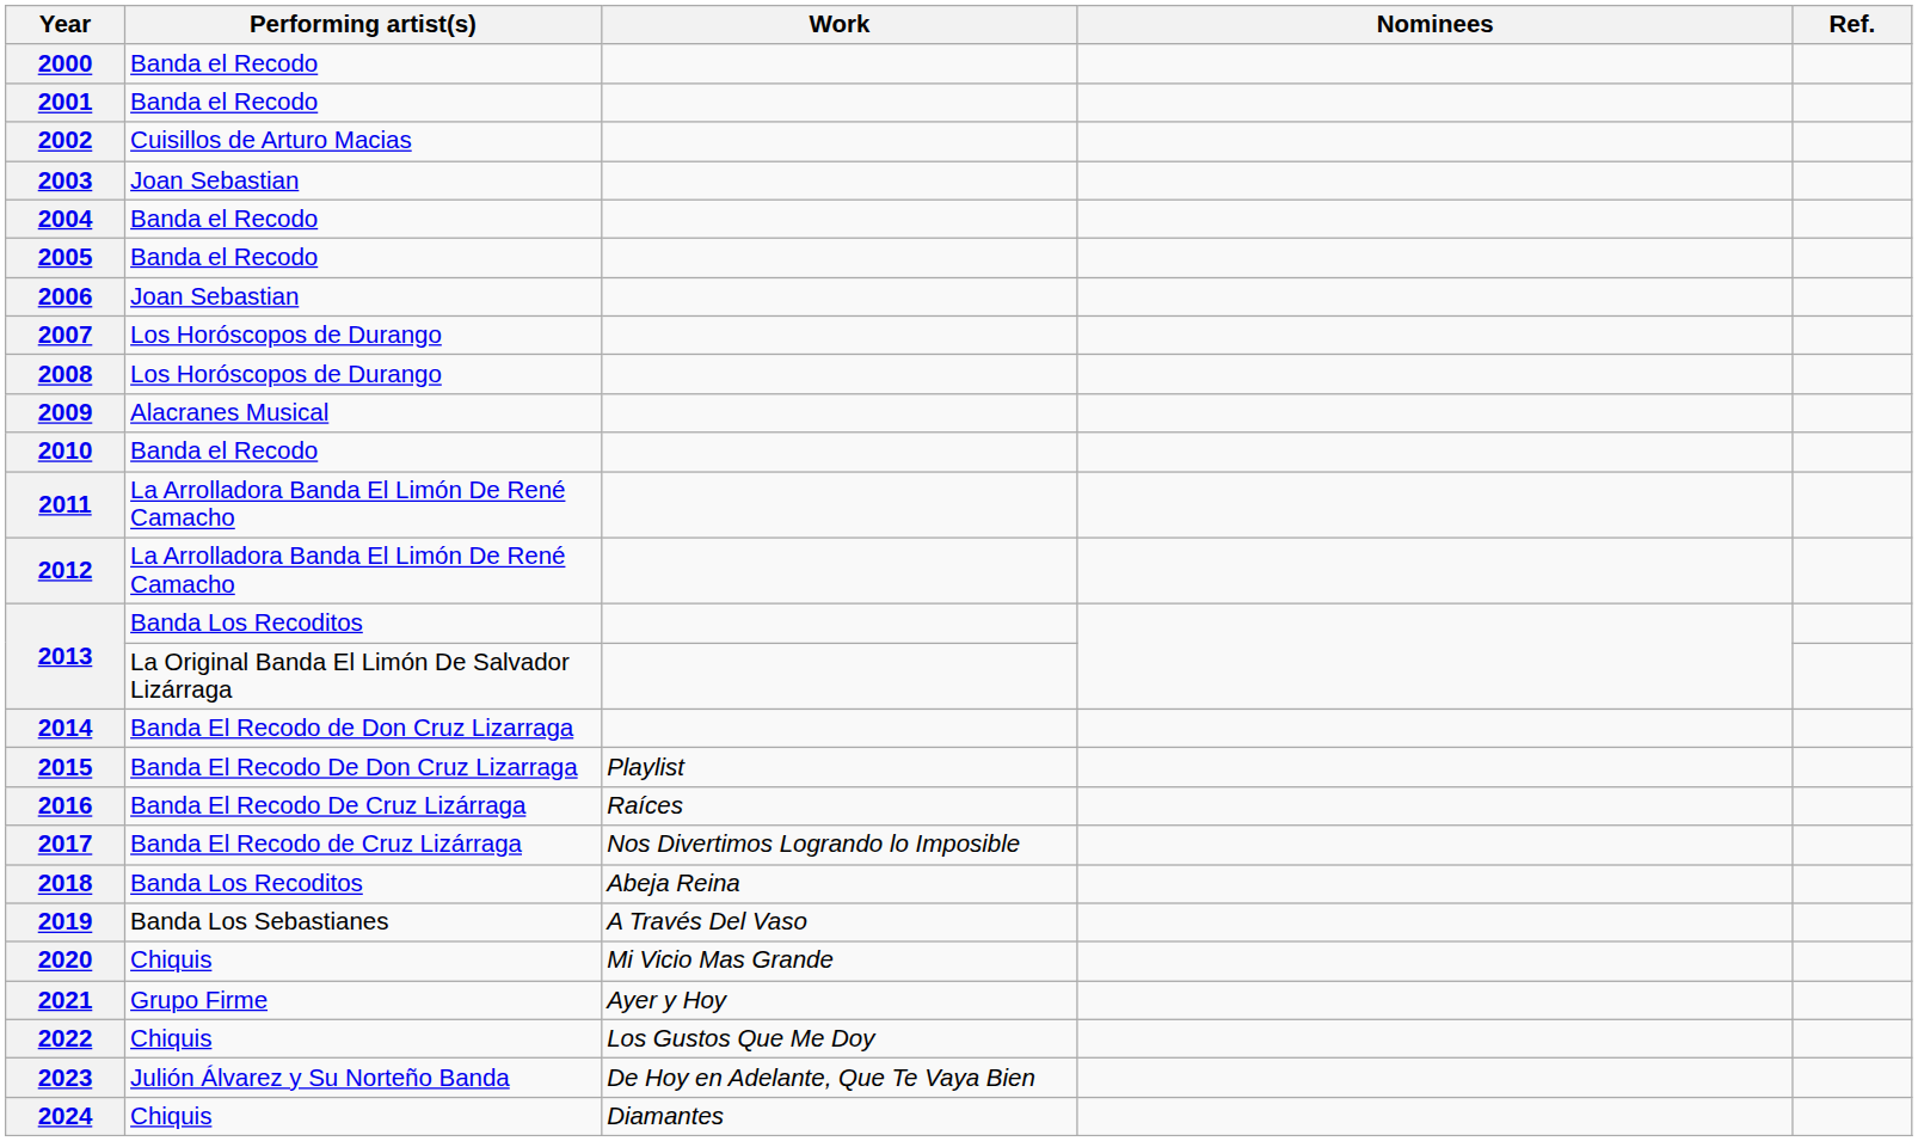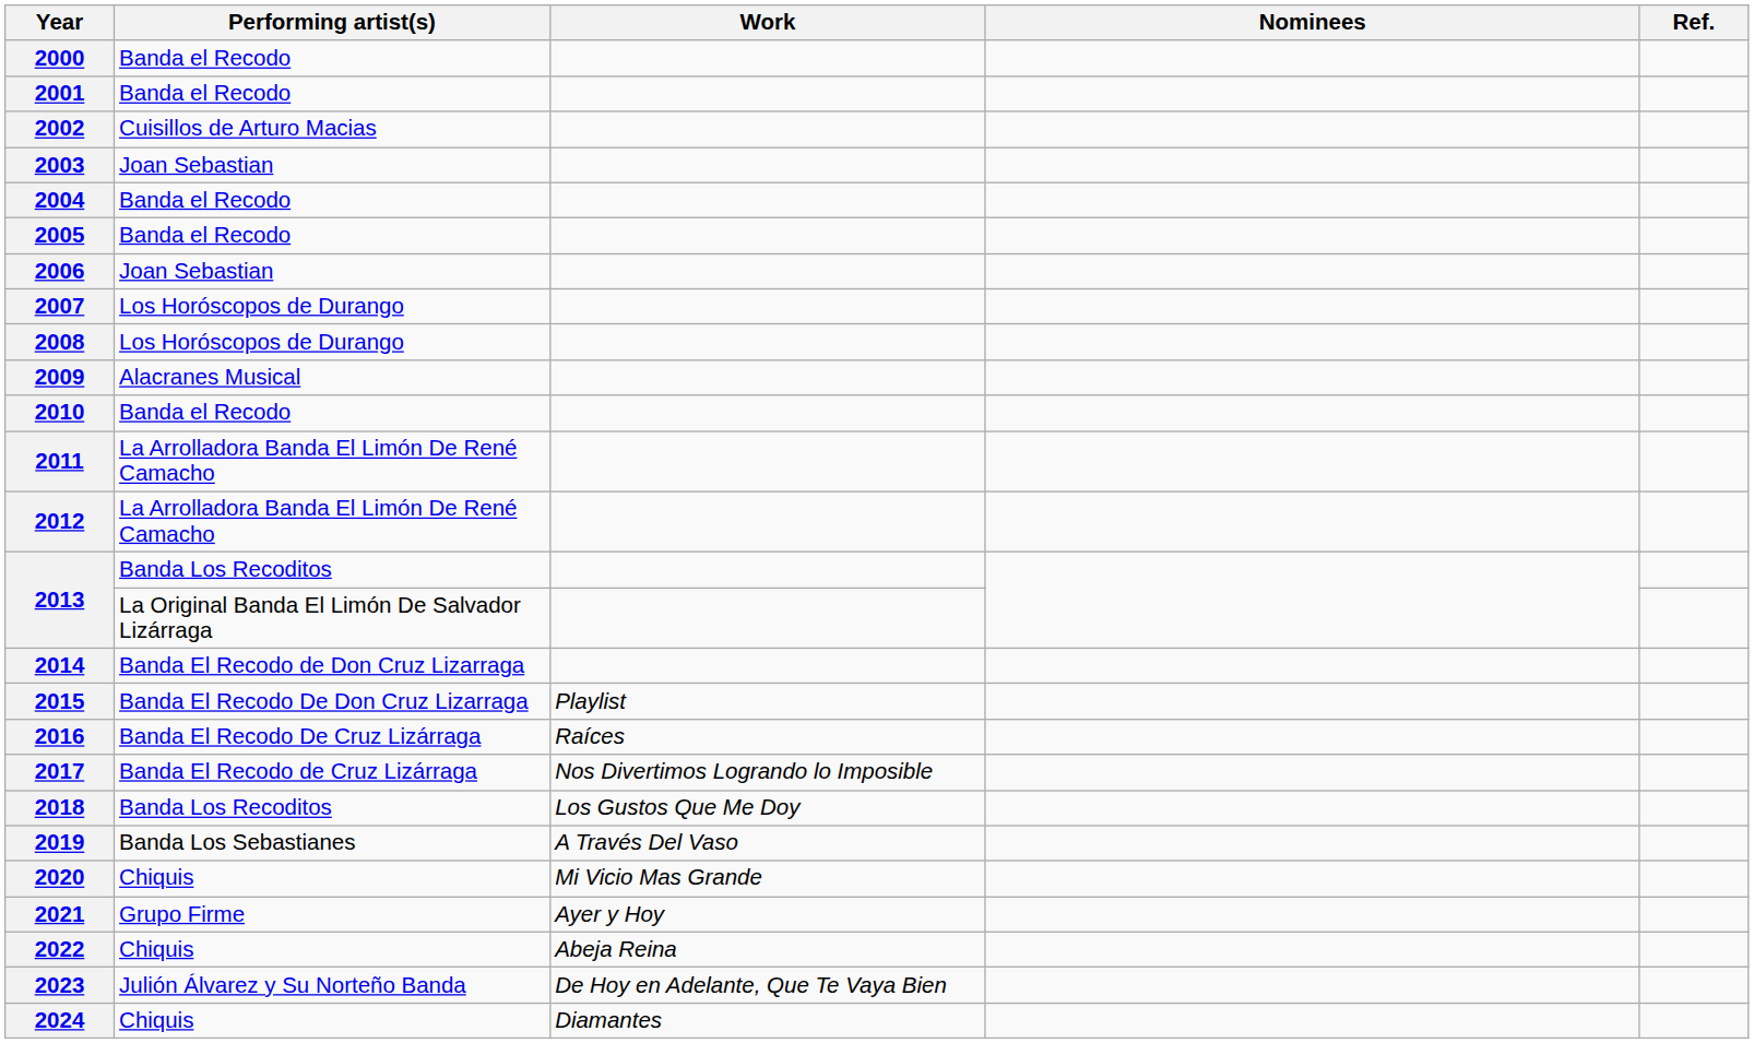2018 | Work: Abeja Reina -> Los Gustos Que Me Doy
2022 | Work: Los Gustos Que Me Doy -> Abeja Reina
